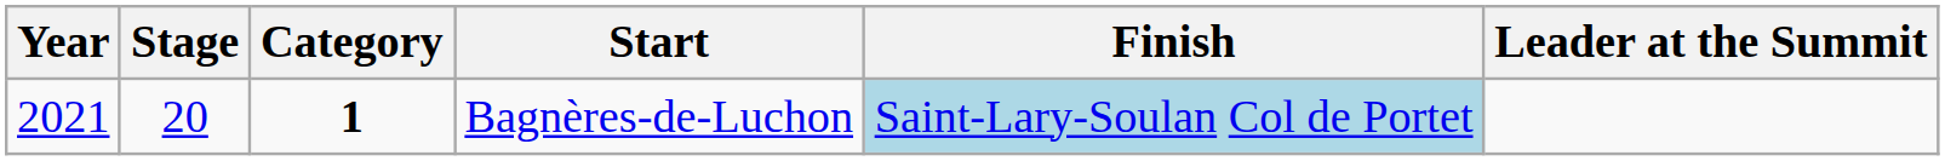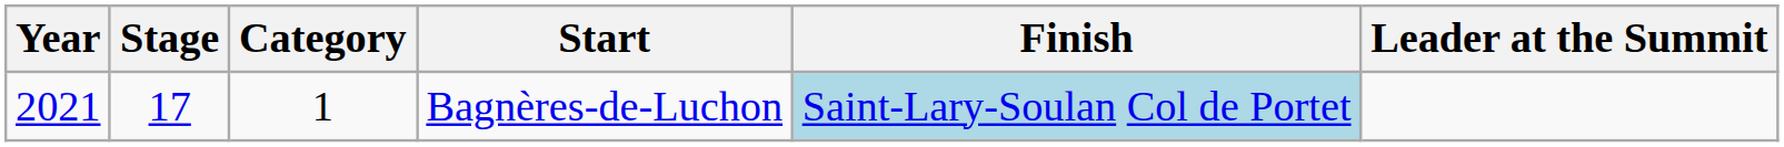Bagnères-de-Luchon | Stage: 20 -> 17
Bagnères-de-Luchon | Category: bold -> normal
